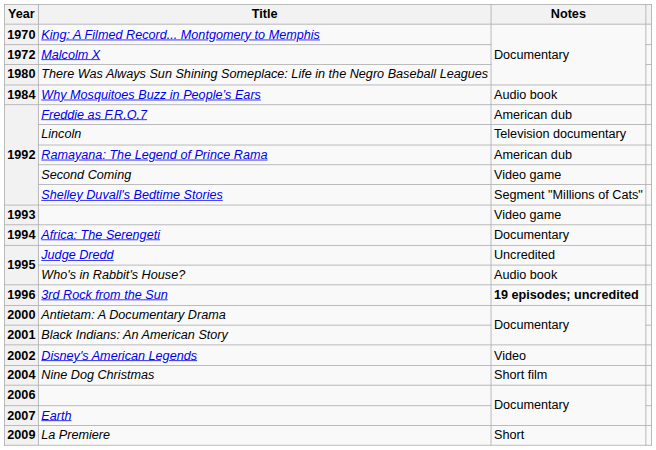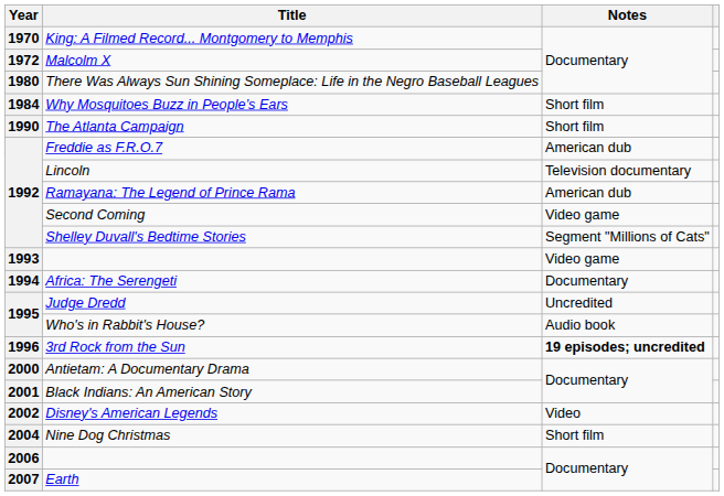Why Mosquitoes Buzz in People’s Ears | Notes: Audio book -> Short film
+ row: 1990 | The Atlanta Campaign | Short film
- row: 2009 | La Premiere | Short
